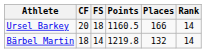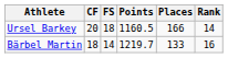Bärbel Martin | Points: 1219.8 -> 1219.7
Bärbel Martin | Places: 132 -> 133
Bärbel Martin | Rank: 14 -> 16
